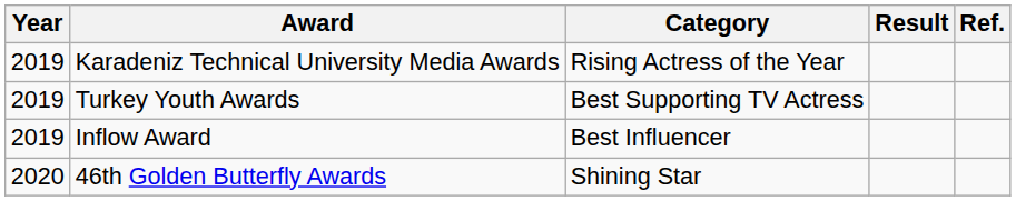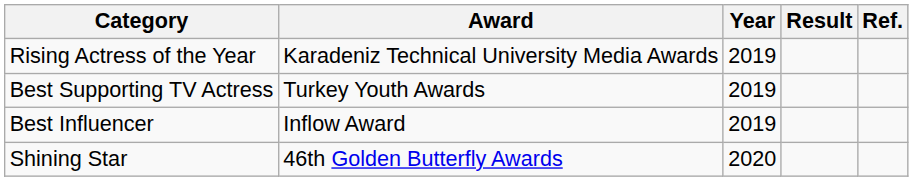columns swapped: Year <-> Category
